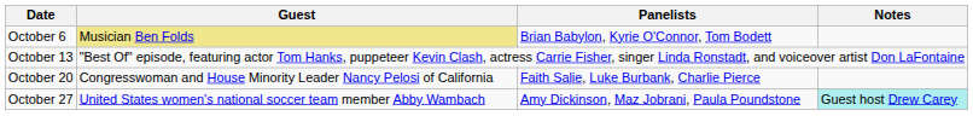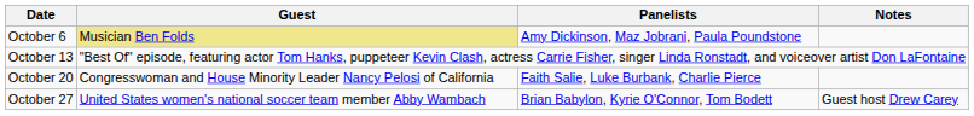October 6 | Panelists: Brian Babylon, Kyrie O'Connor, Tom Bodett -> Amy Dickinson, Maz Jobrani, Paula Poundstone
October 27 | Panelists: Amy Dickinson, Maz Jobrani, Paula Poundstone -> Brian Babylon, Kyrie O'Connor, Tom Bodett
October 27 | Notes: paleturquoise background -> no background
